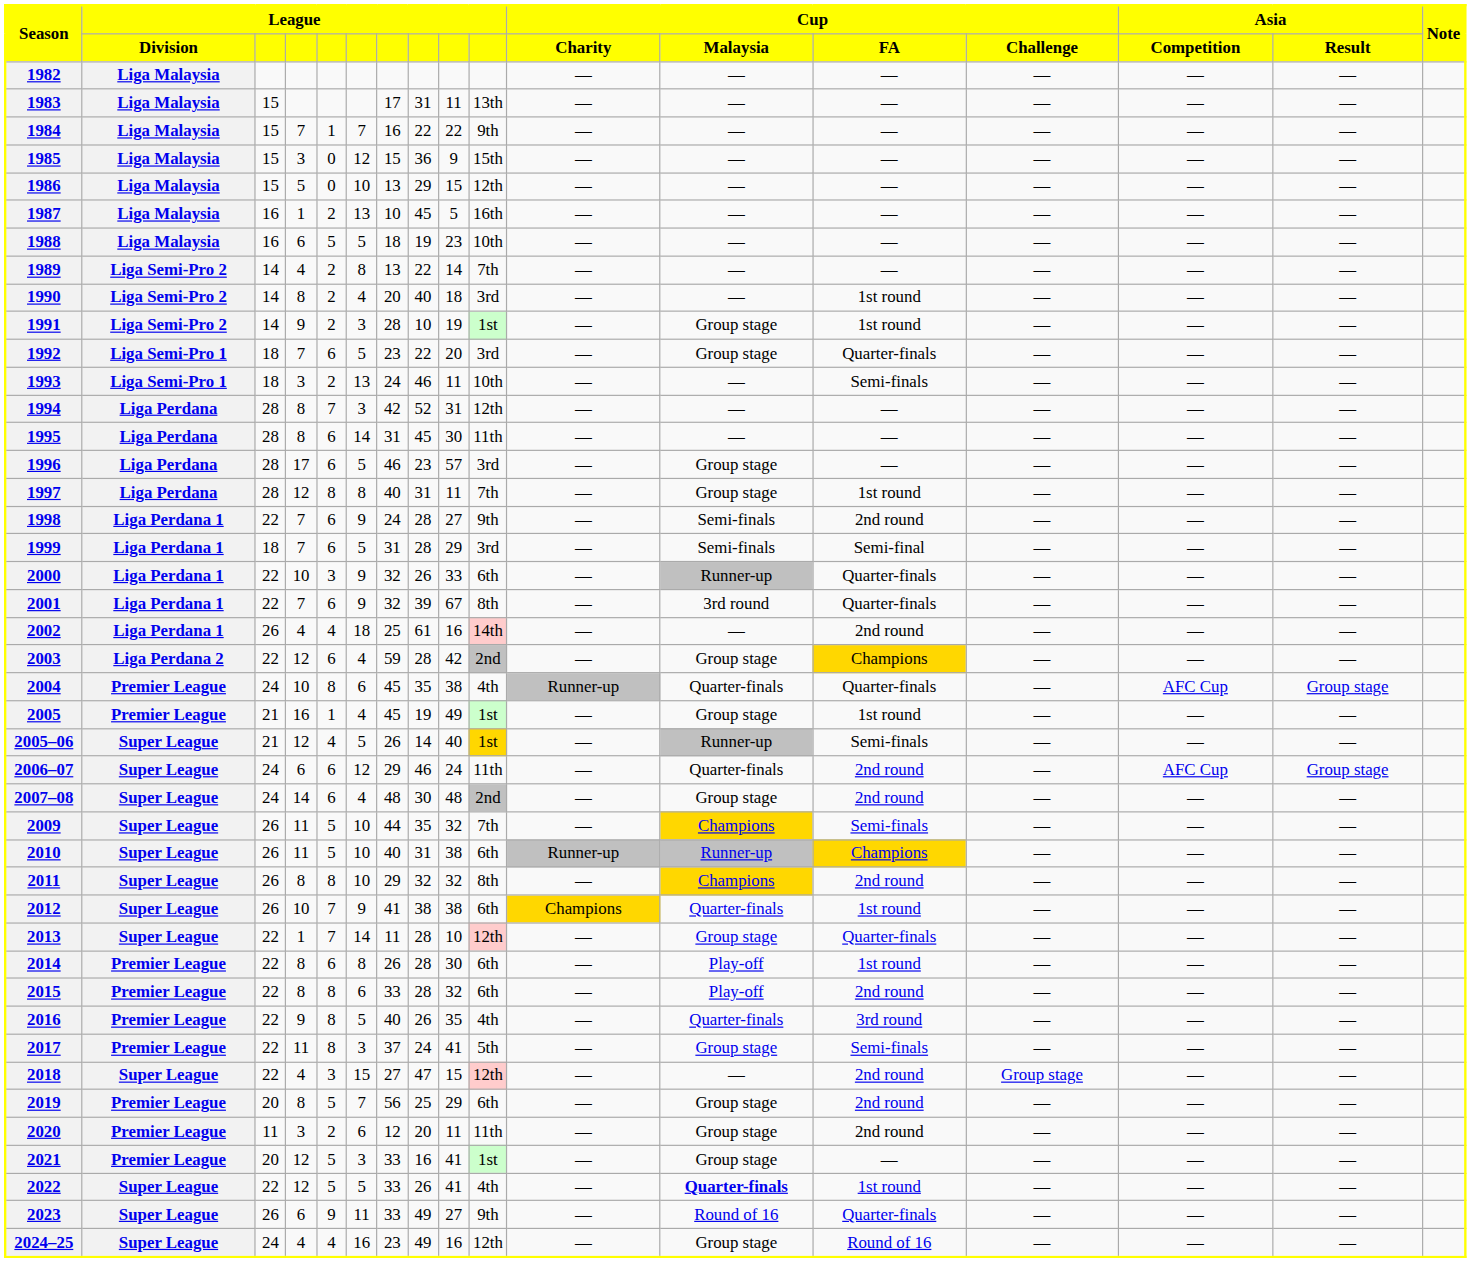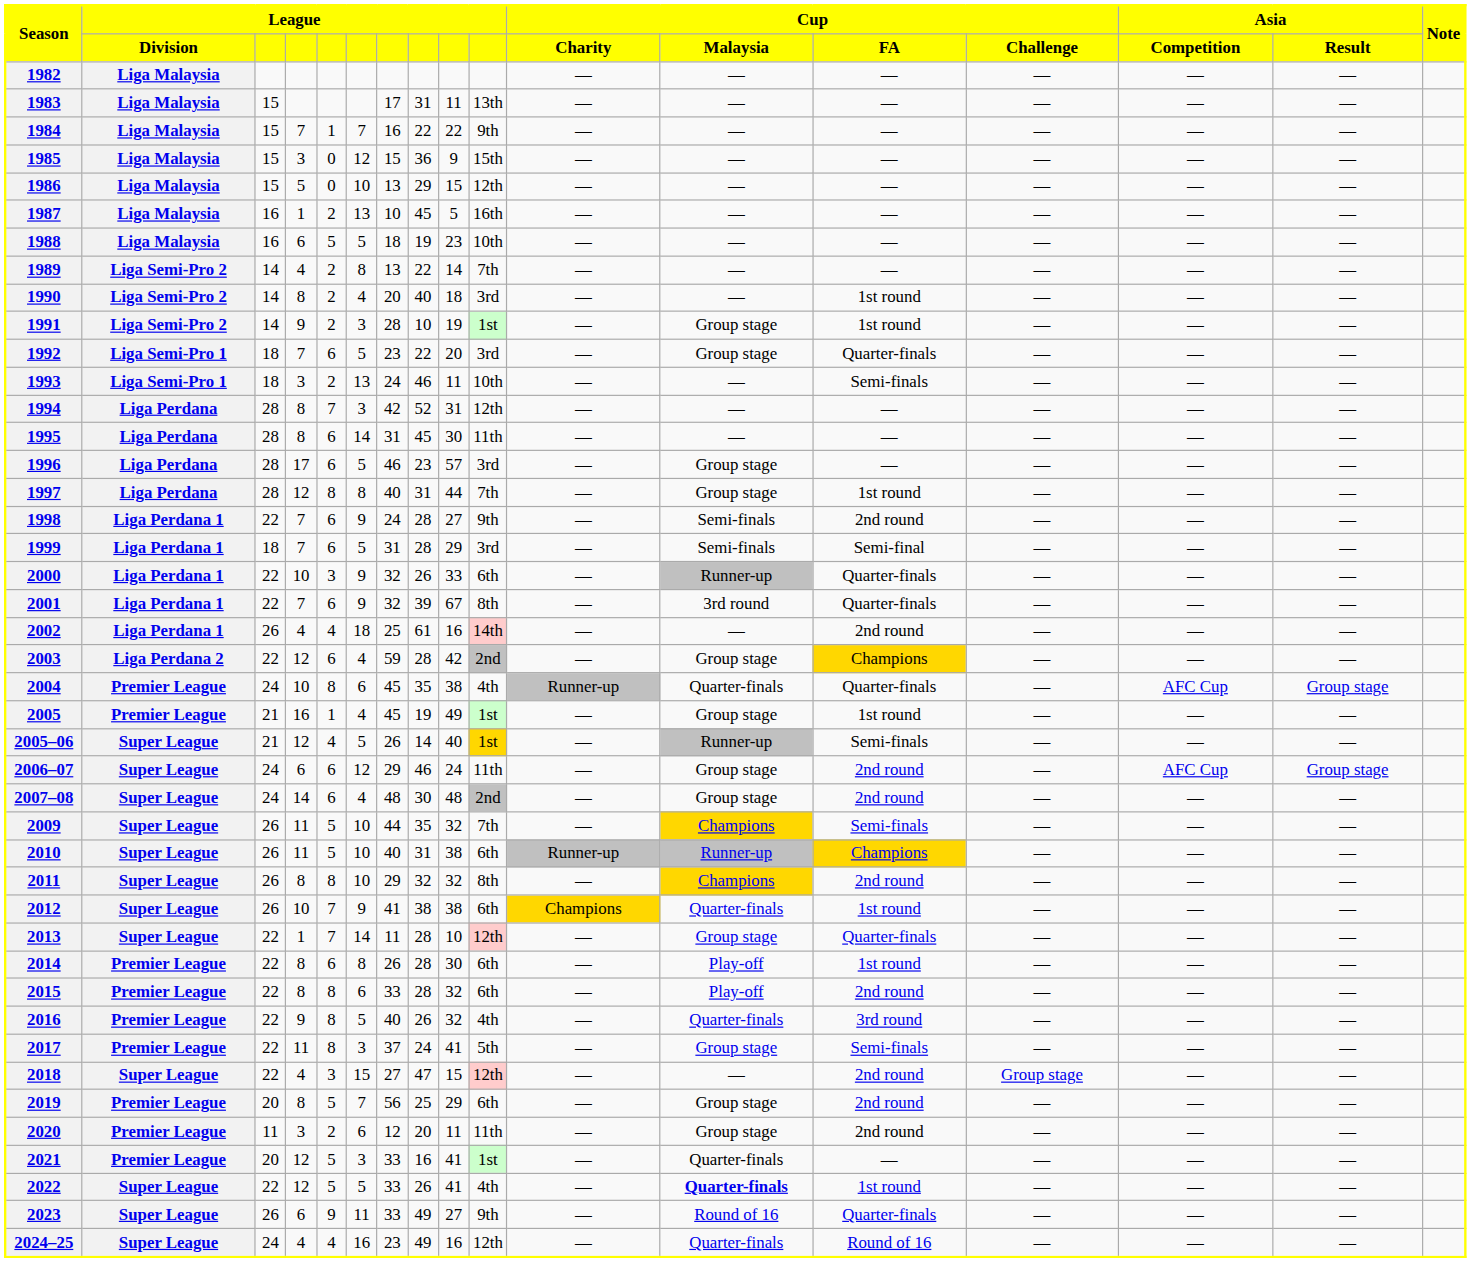1997 | column 9: 11 -> 44
2006–07 | Cup / Malaysia: Quarter-finals -> Group stage
2016 | column 9: 35 -> 32
2021 | Cup / Malaysia: Group stage -> Quarter-finals
2024–25 | Cup / Malaysia: Group stage -> Quarter-finals
